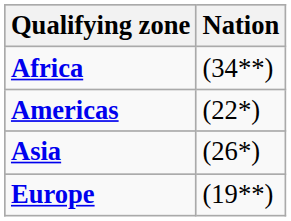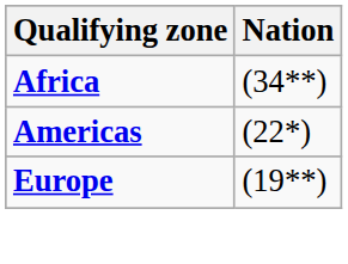- row: Asia | (26*)
